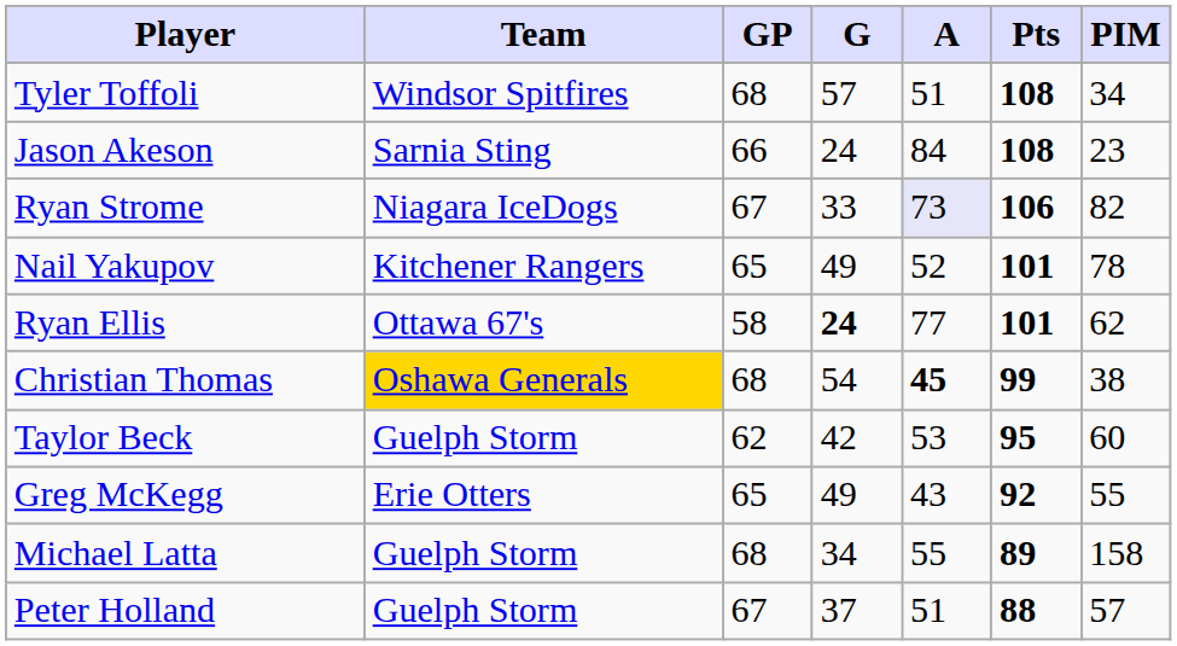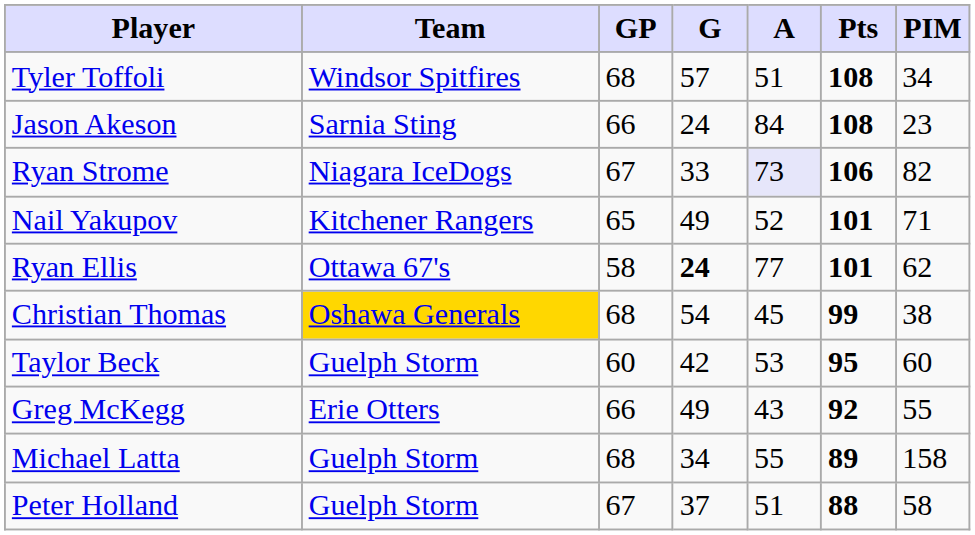Nail Yakupov | PIM: 78 -> 71
Christian Thomas | A: bold -> normal
Taylor Beck | GP: 62 -> 60
Greg McKegg | GP: 65 -> 66
Peter Holland | PIM: 57 -> 58
